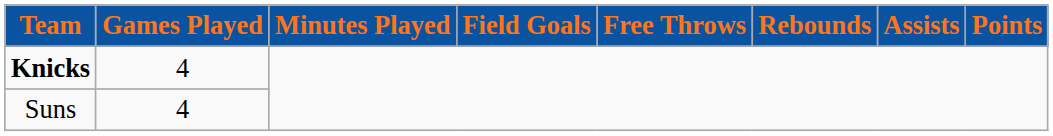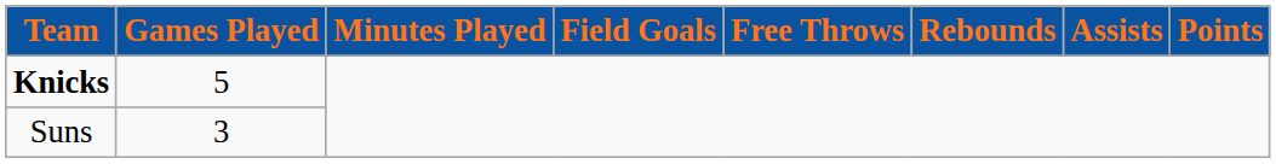Knicks | Games Played: 4 -> 5
Suns | Games Played: 4 -> 3
